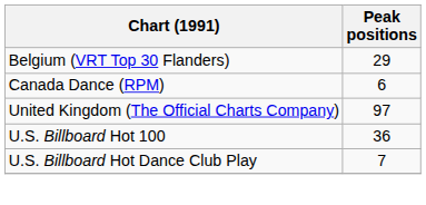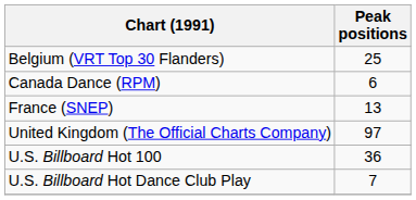Belgium (VRT Top 30 Flanders) | Peak positions: 29 -> 25
+ row: France (SNEP) | 13
